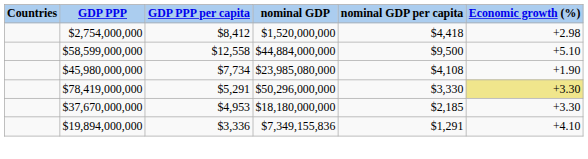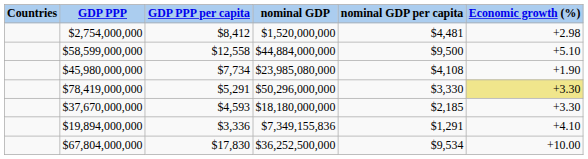$2,754,000,000 | nominal GDP per capita: $4,418 -> $4,481
$37,670,000,000 | GDP PPP per capita: $4,953 -> $4,593
+ row: $67,804,000,000 | $17,830 | $36,252,500,000 | $9,534 | +10.00
